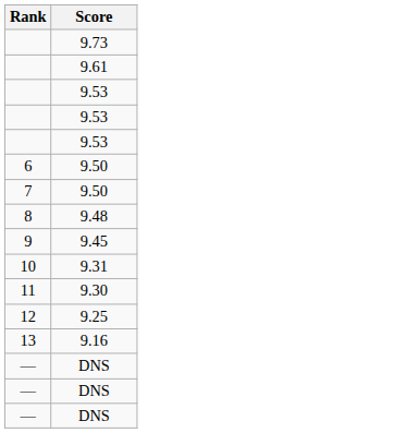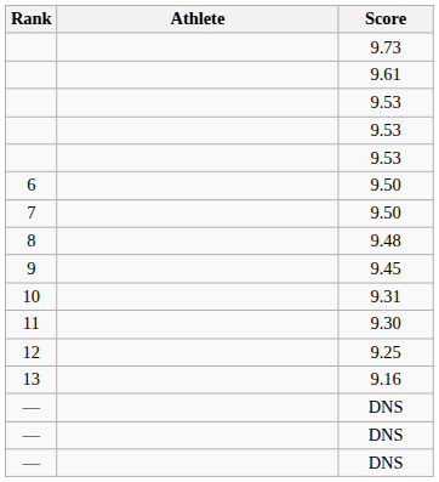+ column: Athlete
